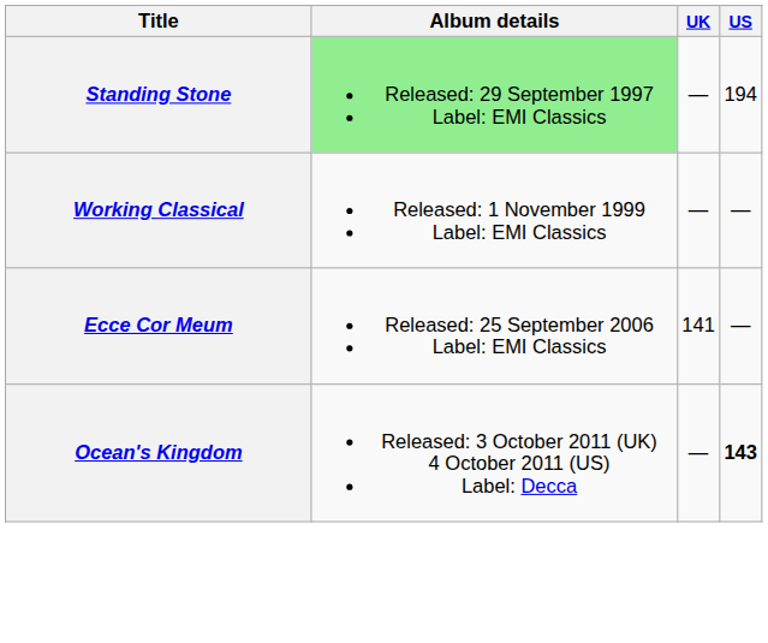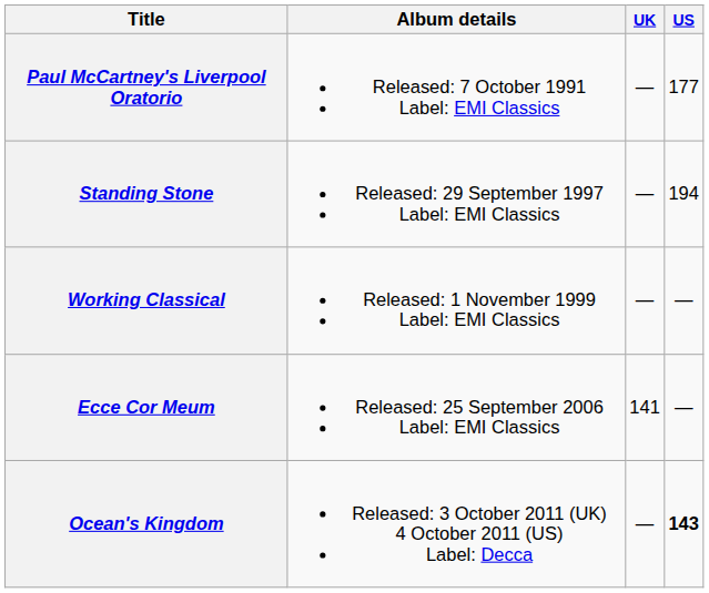+ row: Paul McCartney's Liverpool Oratorio | Released: 7 October 1991 Label: EMI Classics | — | 177
Standing Stone | Album details: lightgreen background -> no background
